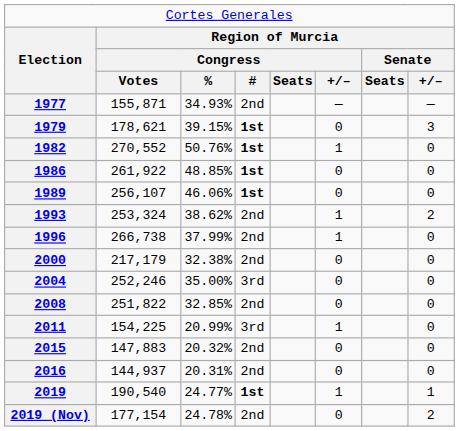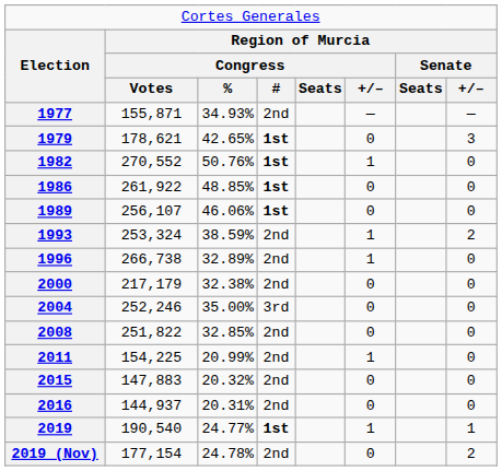1979 | column 3: 39.15% -> 42.65%
1993 | column 3: 38.62% -> 38.59%
1996 | column 3: 37.99% -> 32.89%
2011 | column 4: 3rd -> 2nd
